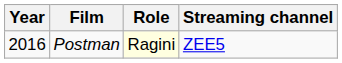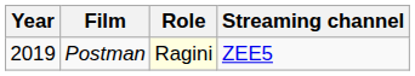Postman | Year: 2016 -> 2019
